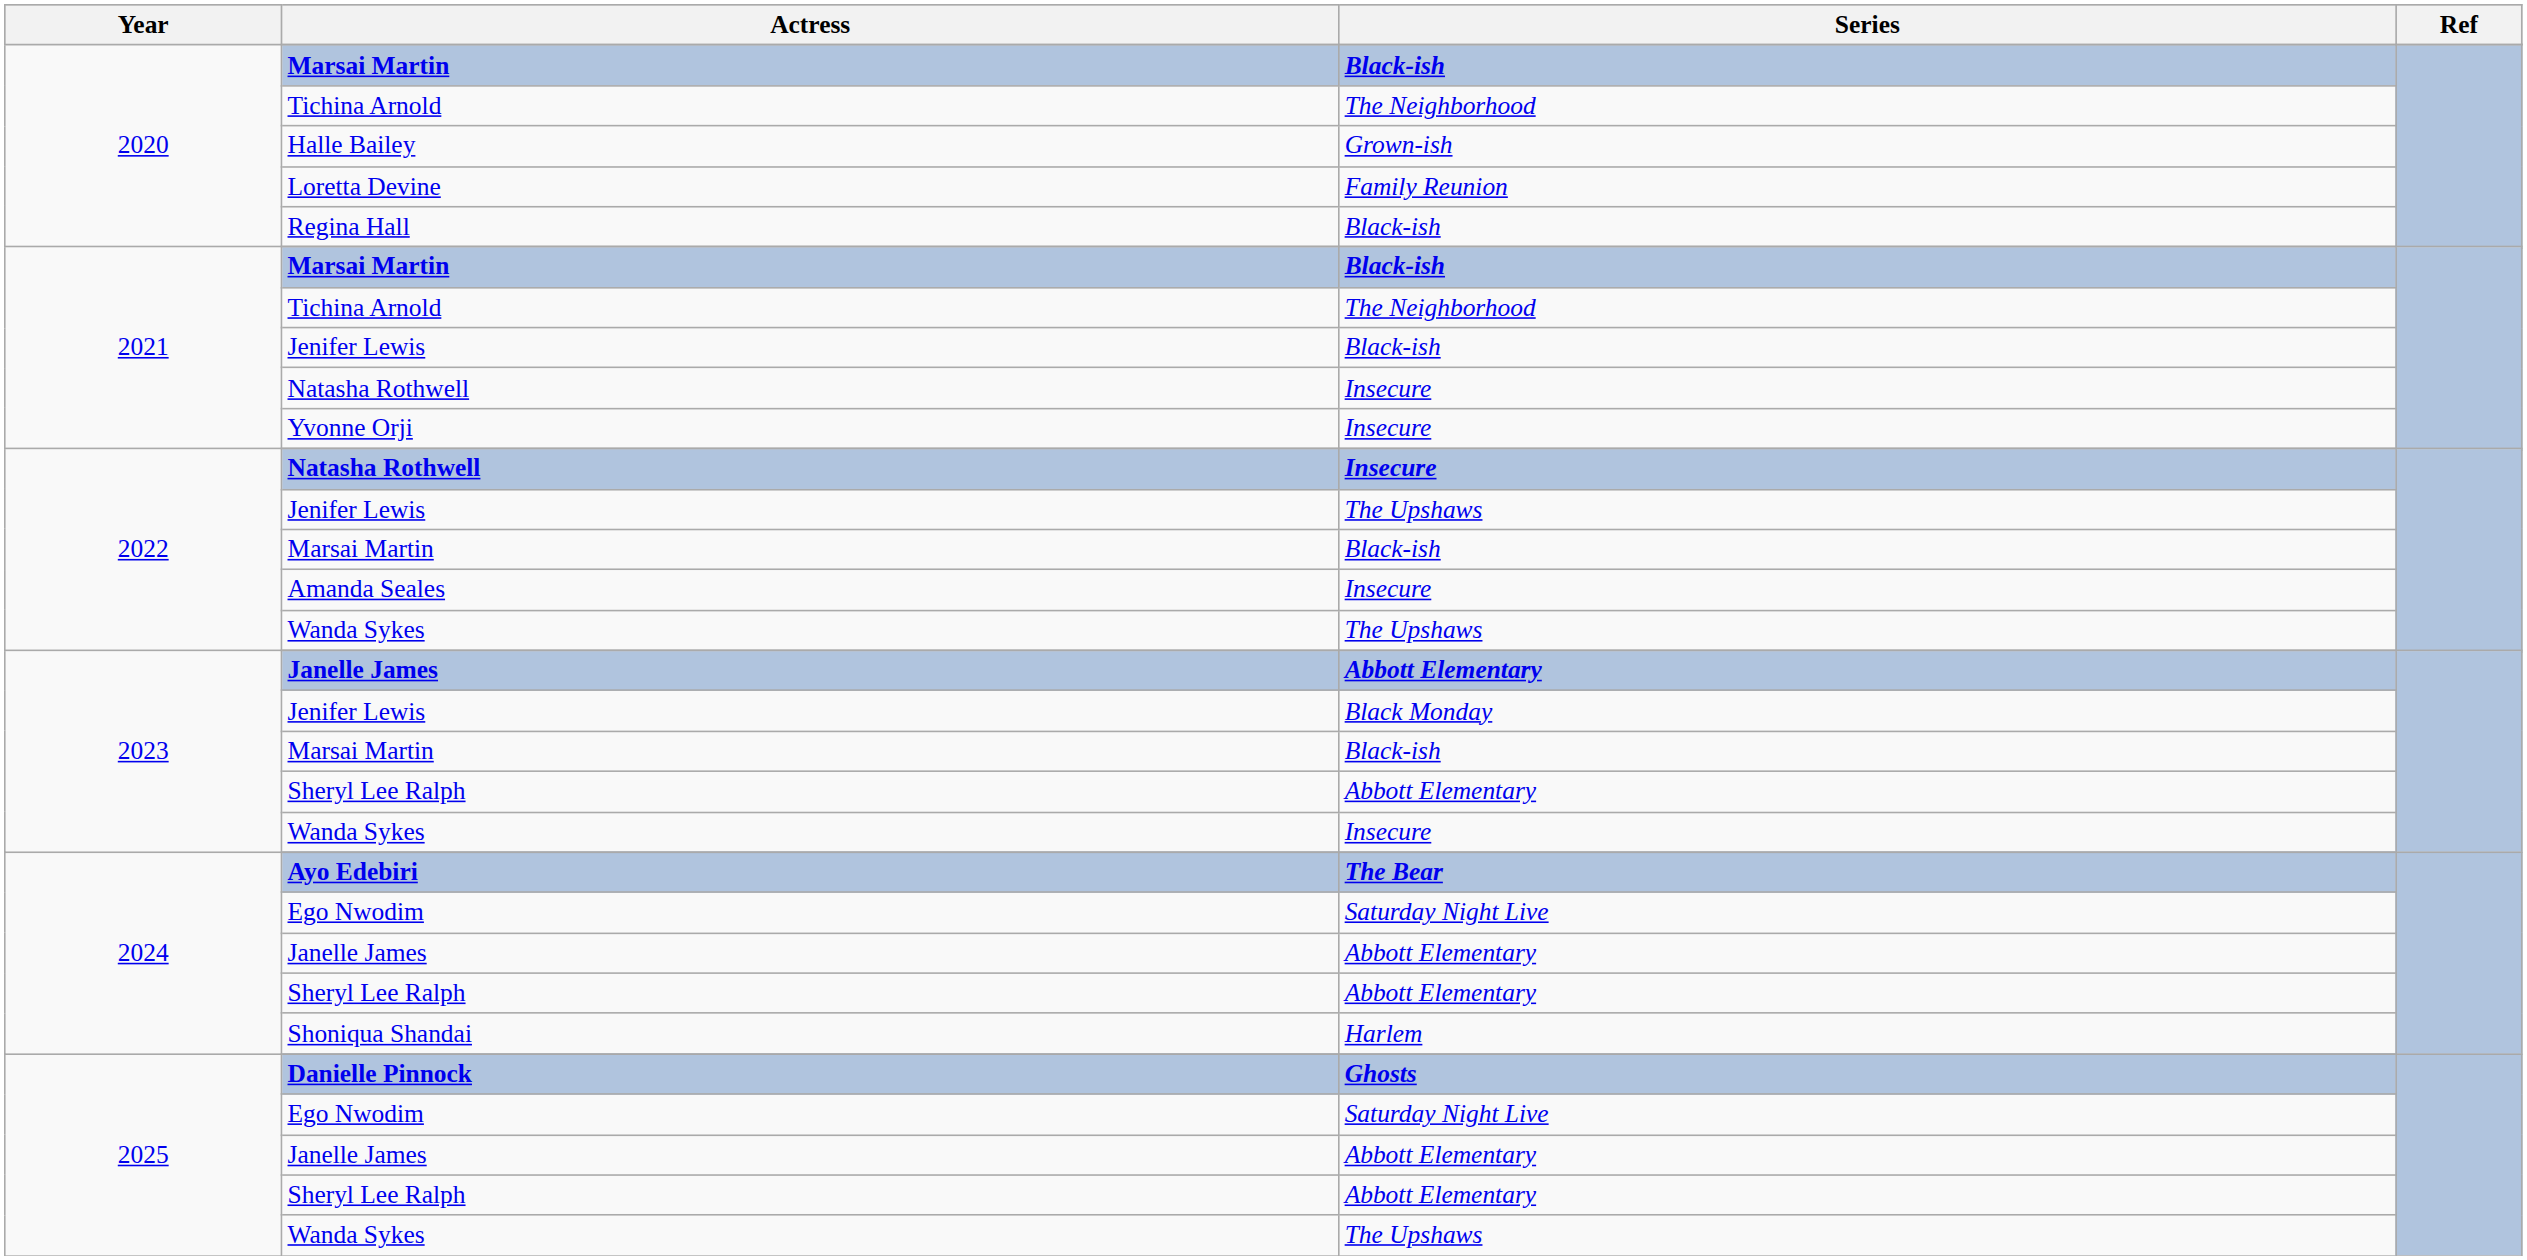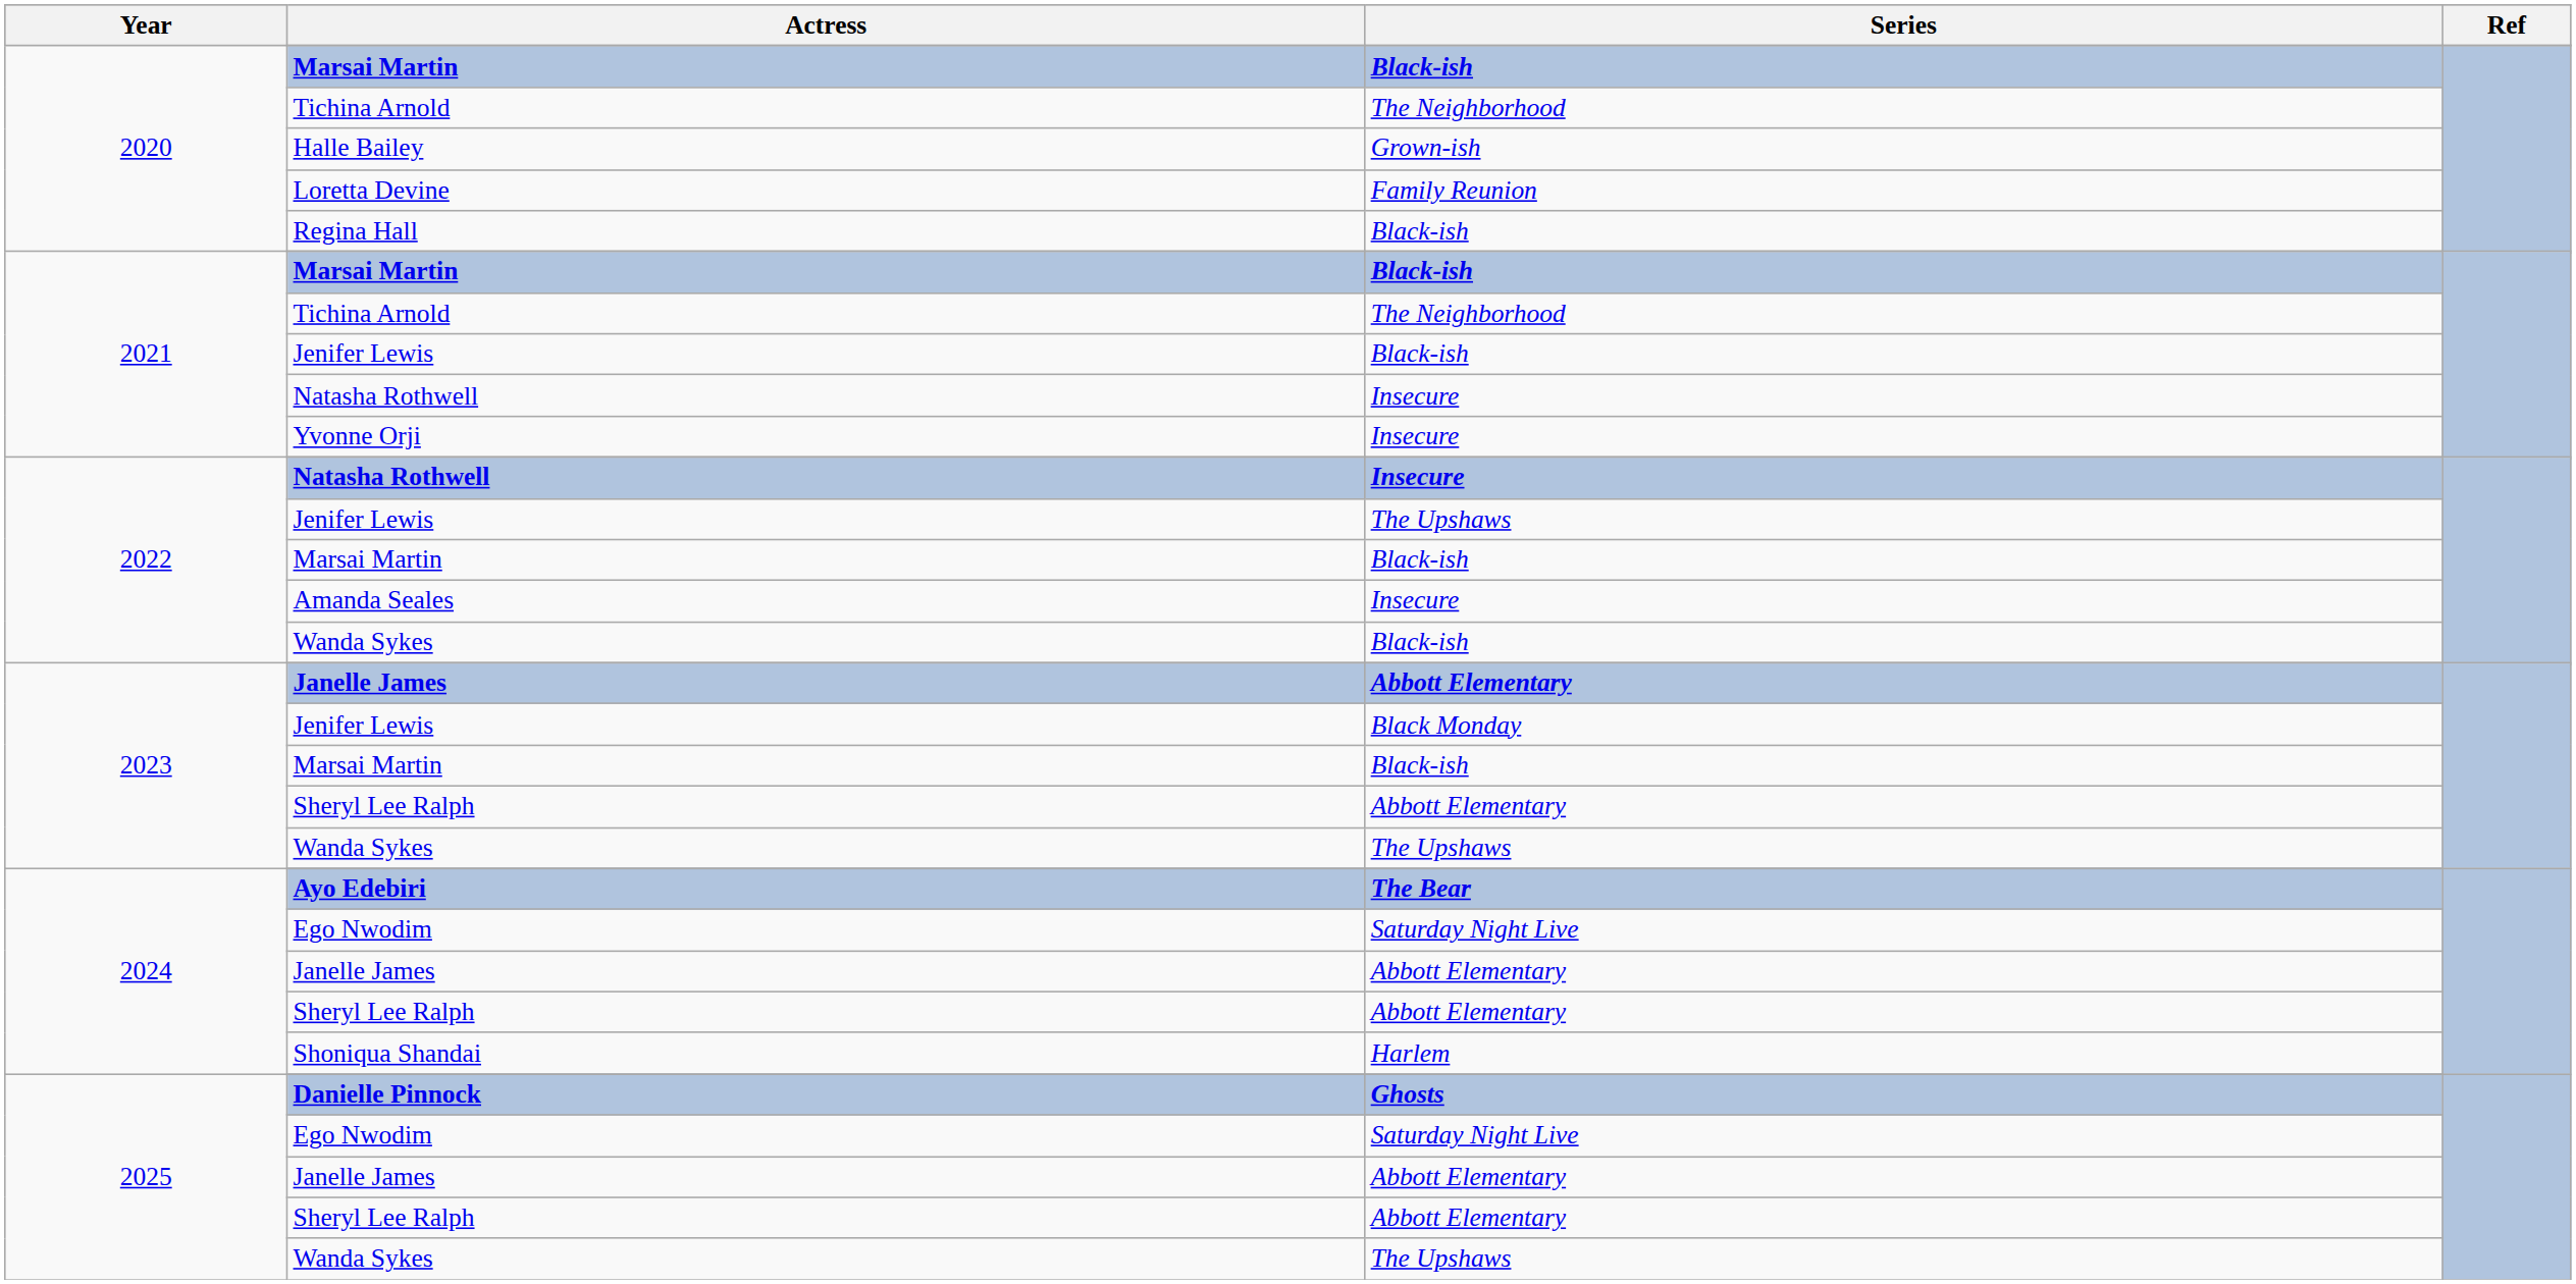2022 / Wanda Sykes | Series: The Upshaws -> Black-ish
2023 / Wanda Sykes | Series: Insecure -> The Upshaws
